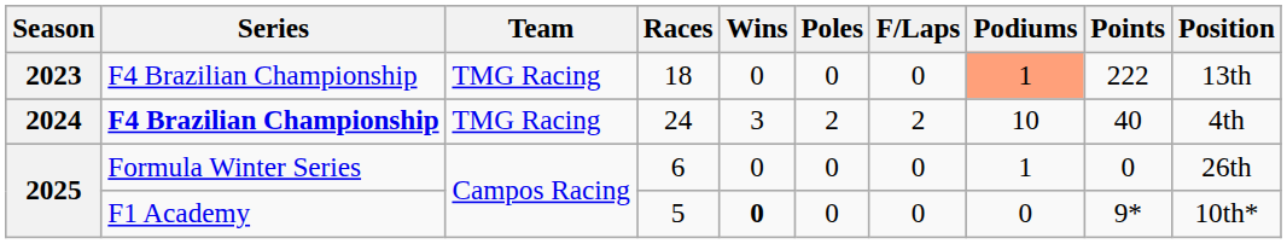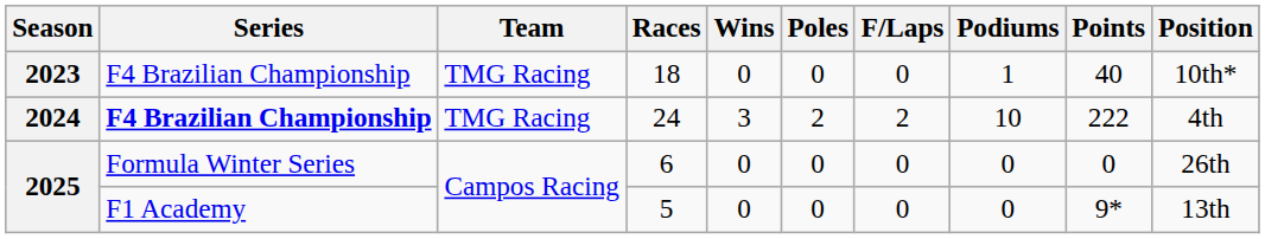18 | Podiums: lightsalmon background -> no background
18 | Points: 222 -> 40
18 | Position: 13th -> 10th*
24 | Points: 40 -> 222
6 | Podiums: 1 -> 0
5 | Wins: bold -> normal
5 | Position: 10th* -> 13th
